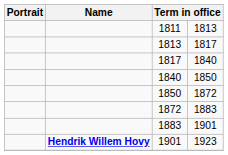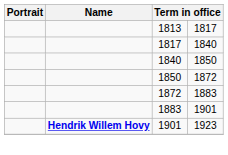- row: 1811 | 1813
